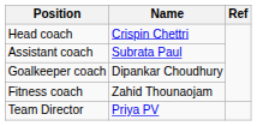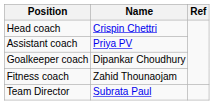Assistant coach | Name: Subrata Paul -> Priya PV
Team Director | Name: Priya PV -> Subrata Paul
